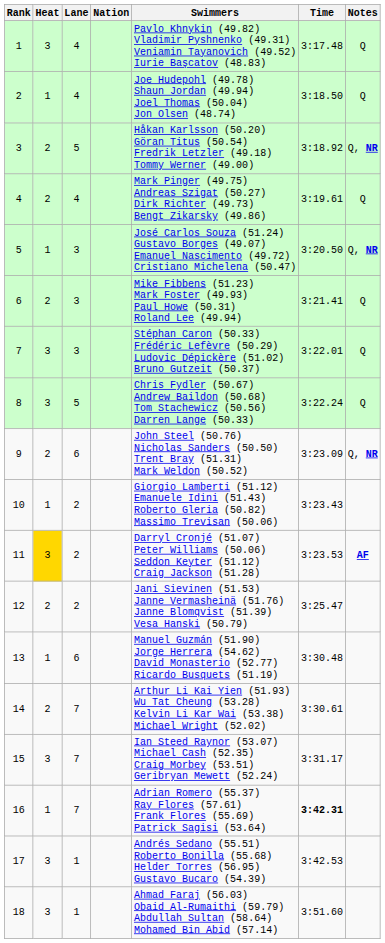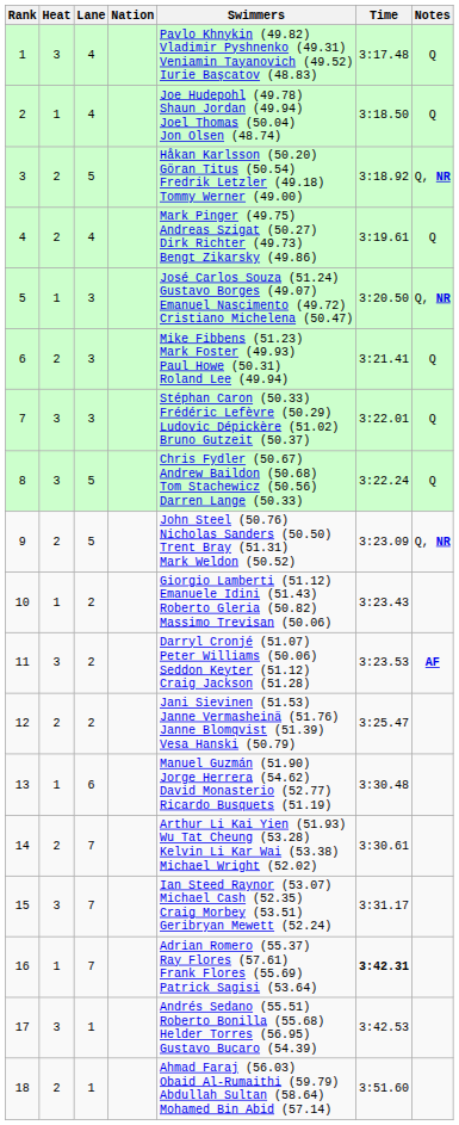9 | Lane: 6 -> 5
11 | Heat: gold background -> no background
18 | Heat: 3 -> 2
